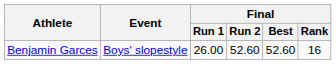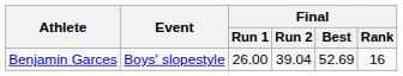Benjamin Garces | Final / Run 2: 52.60 -> 39.04
Benjamin Garces | Final / Best: 52.60 -> 52.69
